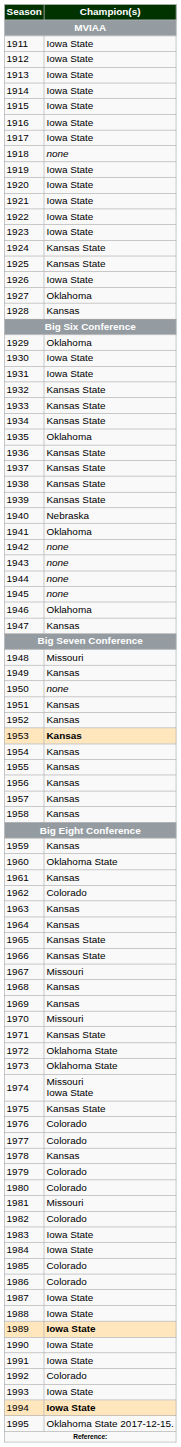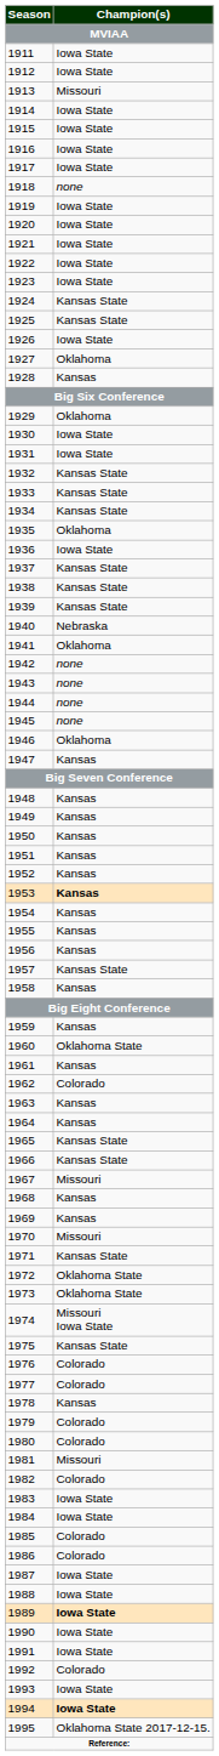1913 | Champion(s) / MVIAA: Iowa State -> Missouri
1936 | Champion(s) / MVIAA: Kansas State -> Iowa State
1948 | Champion(s) / MVIAA: Missouri -> Kansas
1950 | Champion(s) / MVIAA: none -> Kansas
1957 | Champion(s) / MVIAA: Kansas -> Kansas State
